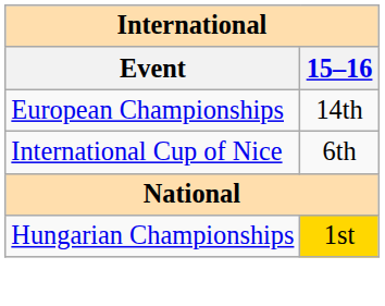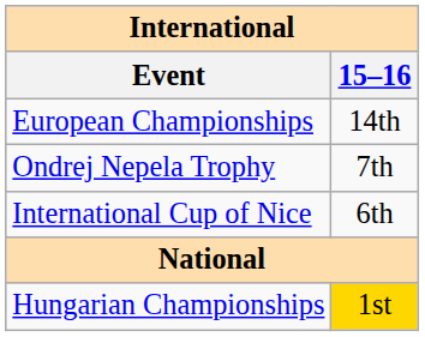+ row: Ondrej Nepela Trophy | 7th
